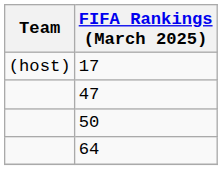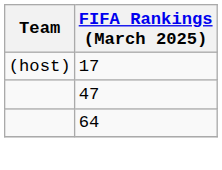- row: 50
